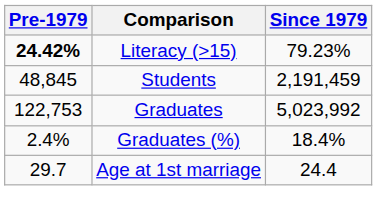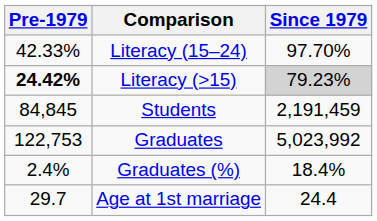+ row: 42.33% | Literacy (15–24) | 97.70%
Literacy (>15) | Since 1979: no background -> lightgrey background
Students | Pre-1979: 48,845 -> 84,845
